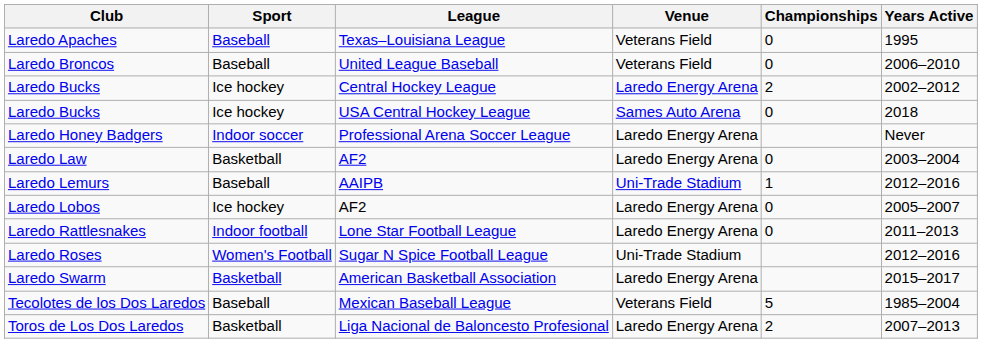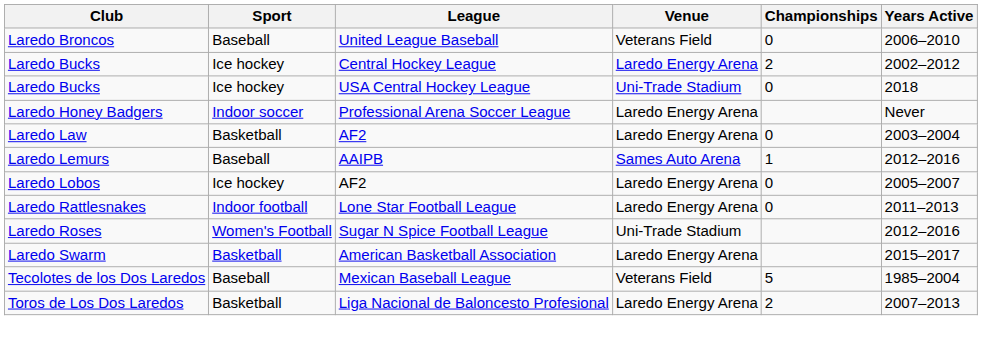- row: Laredo Apaches | Baseball | Texas–Louisiana League | Veterans Field | 0 | 1995
Laredo Bucks / USA Central Hockey League | Venue: Sames Auto Arena -> Uni-Trade Stadium
Laredo Lemurs | Venue: Uni-Trade Stadium -> Sames Auto Arena
